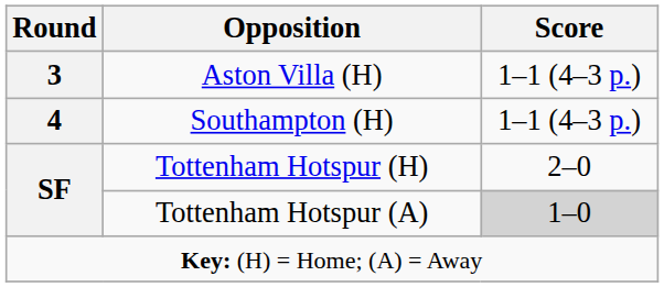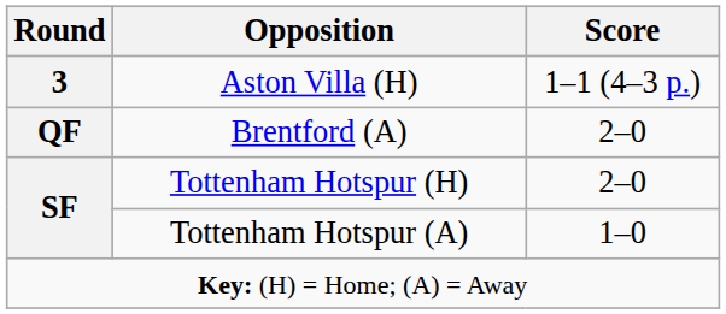- row: 4 | Southampton (H) | 1–1 (4–3 p.)
+ row: QF | Brentford (A) | 2–0
Tottenham Hotspur (A) | Score: lightgrey background -> no background
